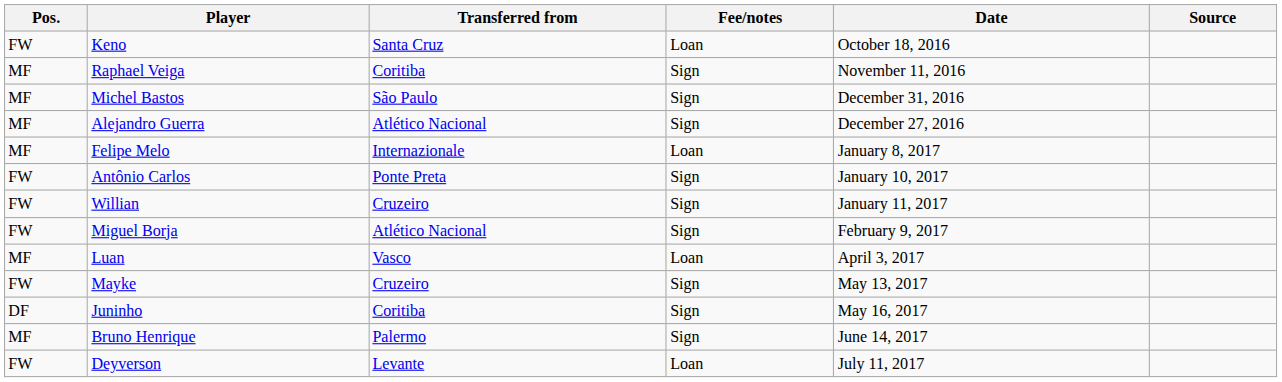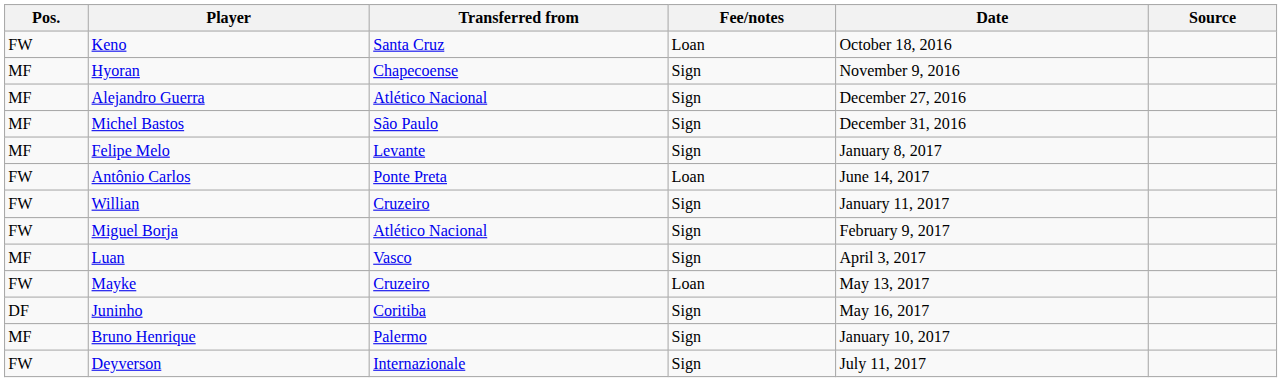+ row: MF | Hyoran | Chapecoense | Sign | November 9, 2016
- row: MF | Raphael Veiga | Coritiba | Sign | November 11, 2016
rows swapped: Alejandro Guerra <-> Michel Bastos
Felipe Melo | Transferred from: Internazionale -> Levante
Felipe Melo | Fee/notes: Loan -> Sign
Antônio Carlos | Fee/notes: Sign -> Loan
Antônio Carlos | Date: January 10, 2017 -> June 14, 2017
Luan | Fee/notes: Loan -> Sign
Mayke | Fee/notes: Sign -> Loan
Bruno Henrique | Date: June 14, 2017 -> January 10, 2017
Deyverson | Transferred from: Levante -> Internazionale
Deyverson | Fee/notes: Loan -> Sign
